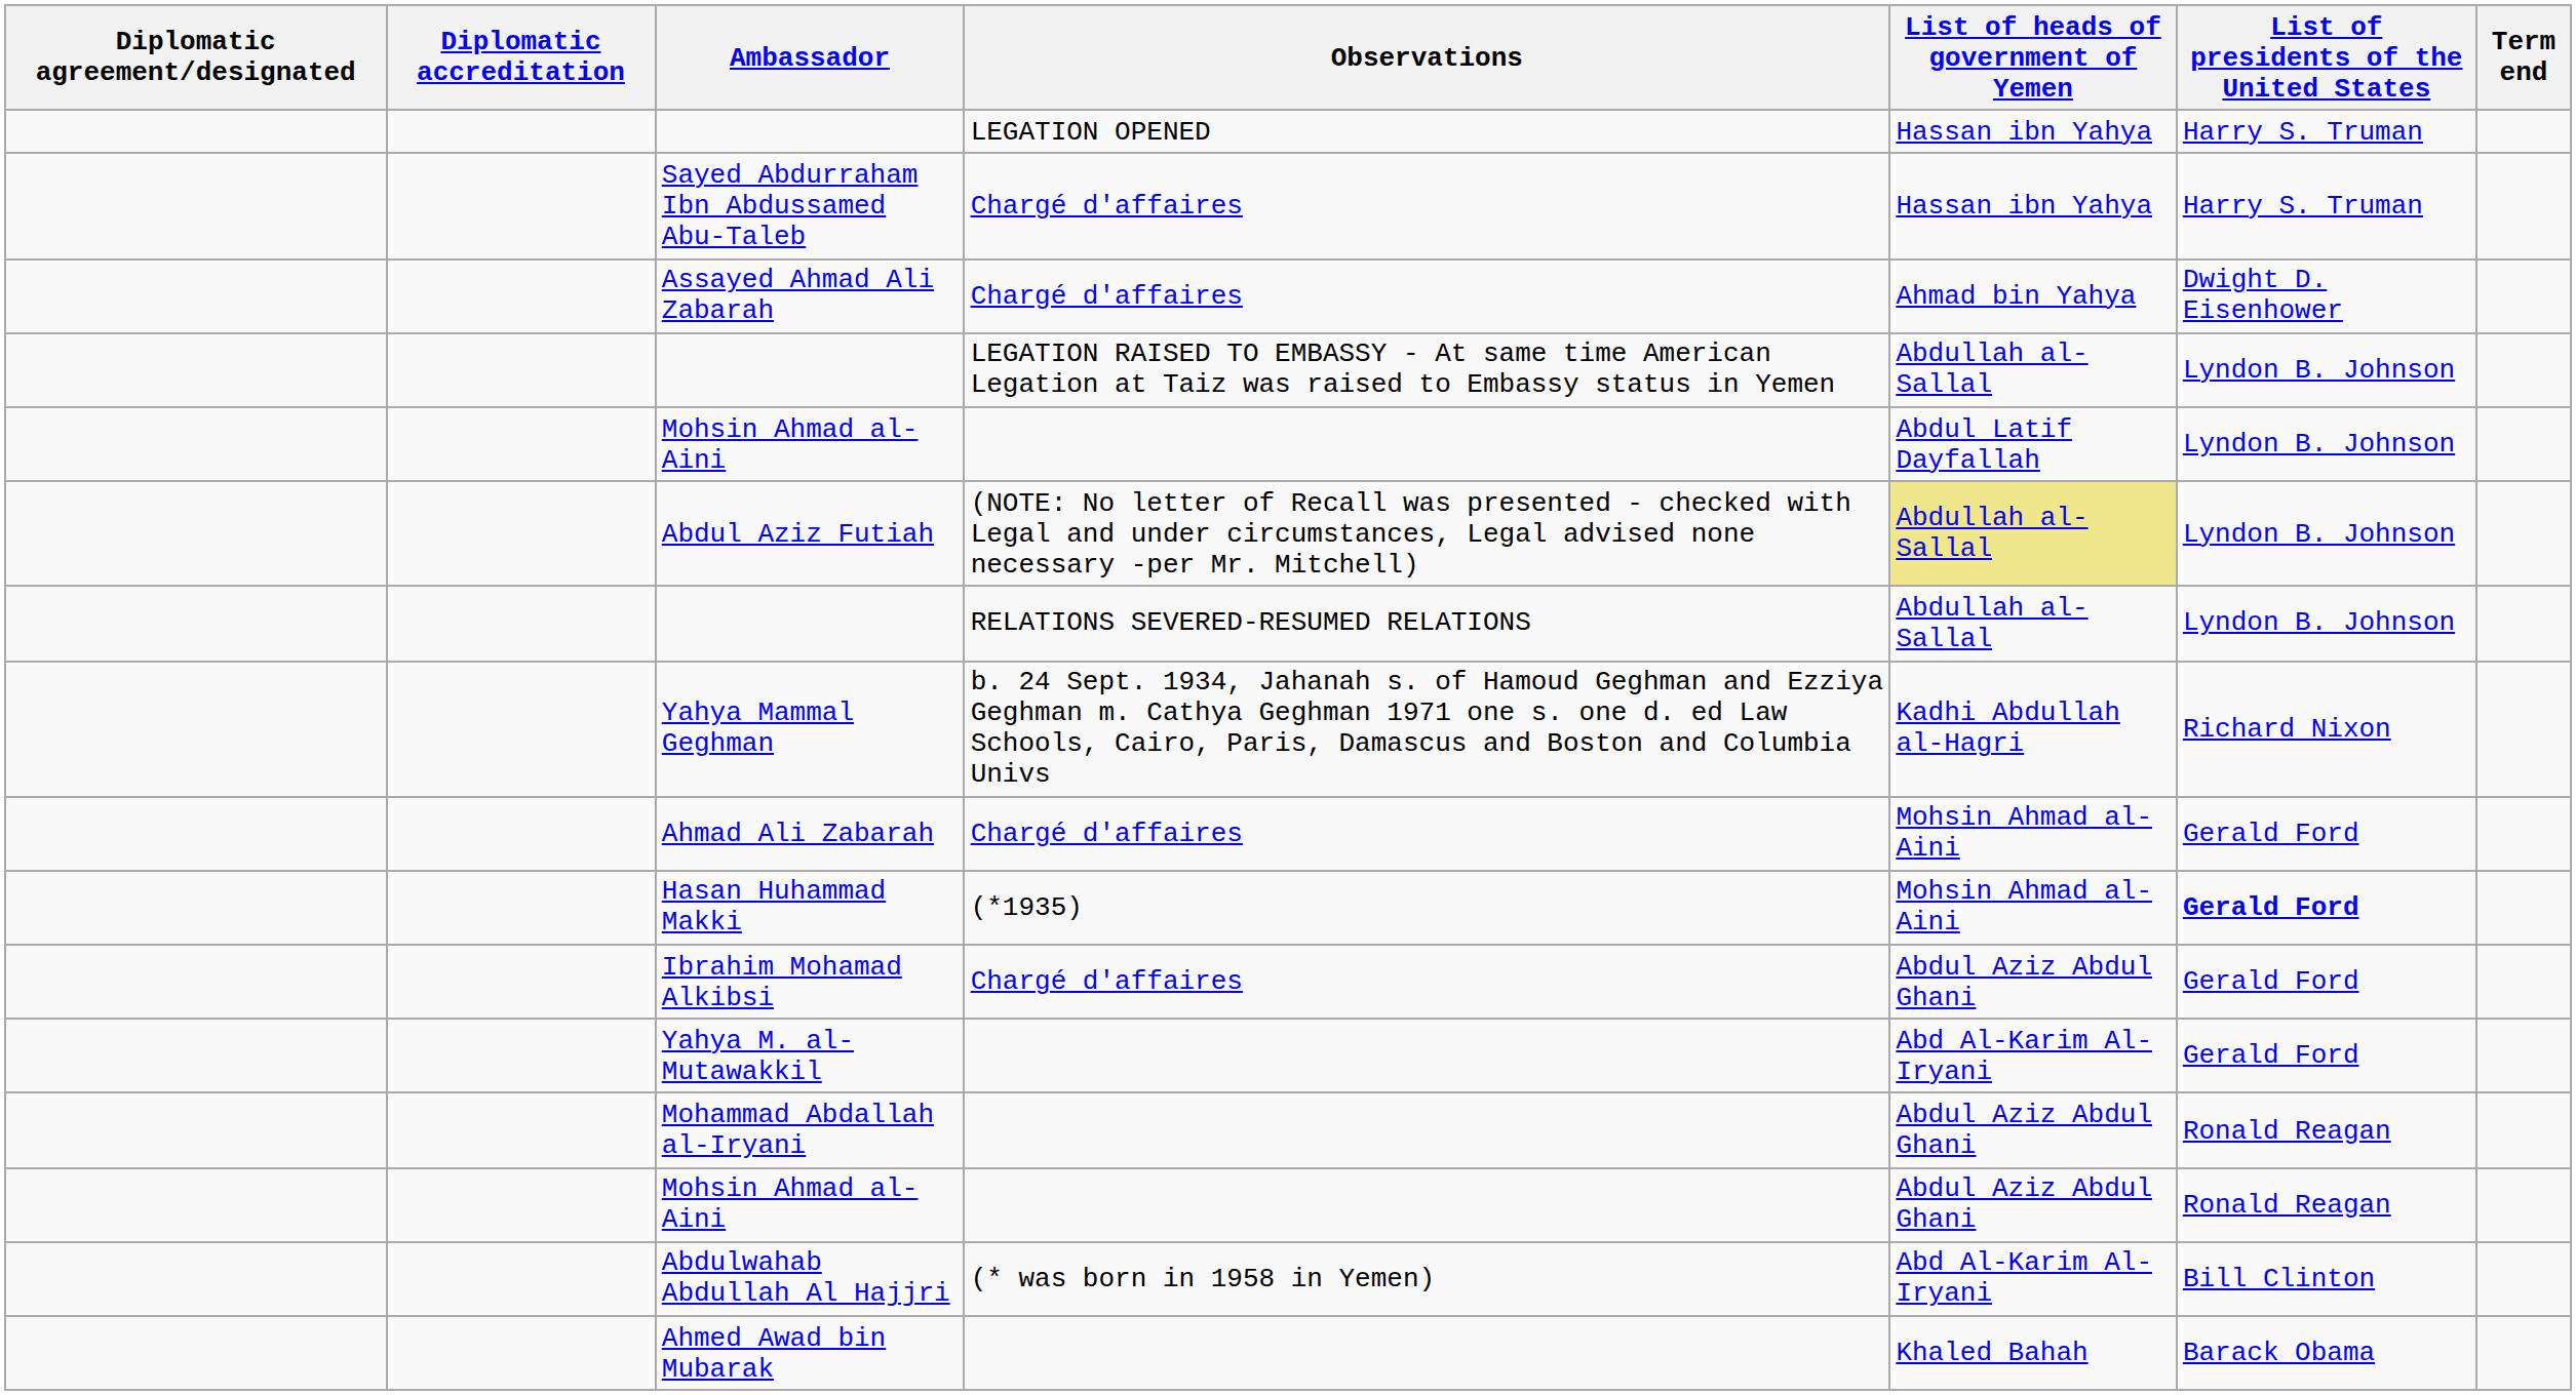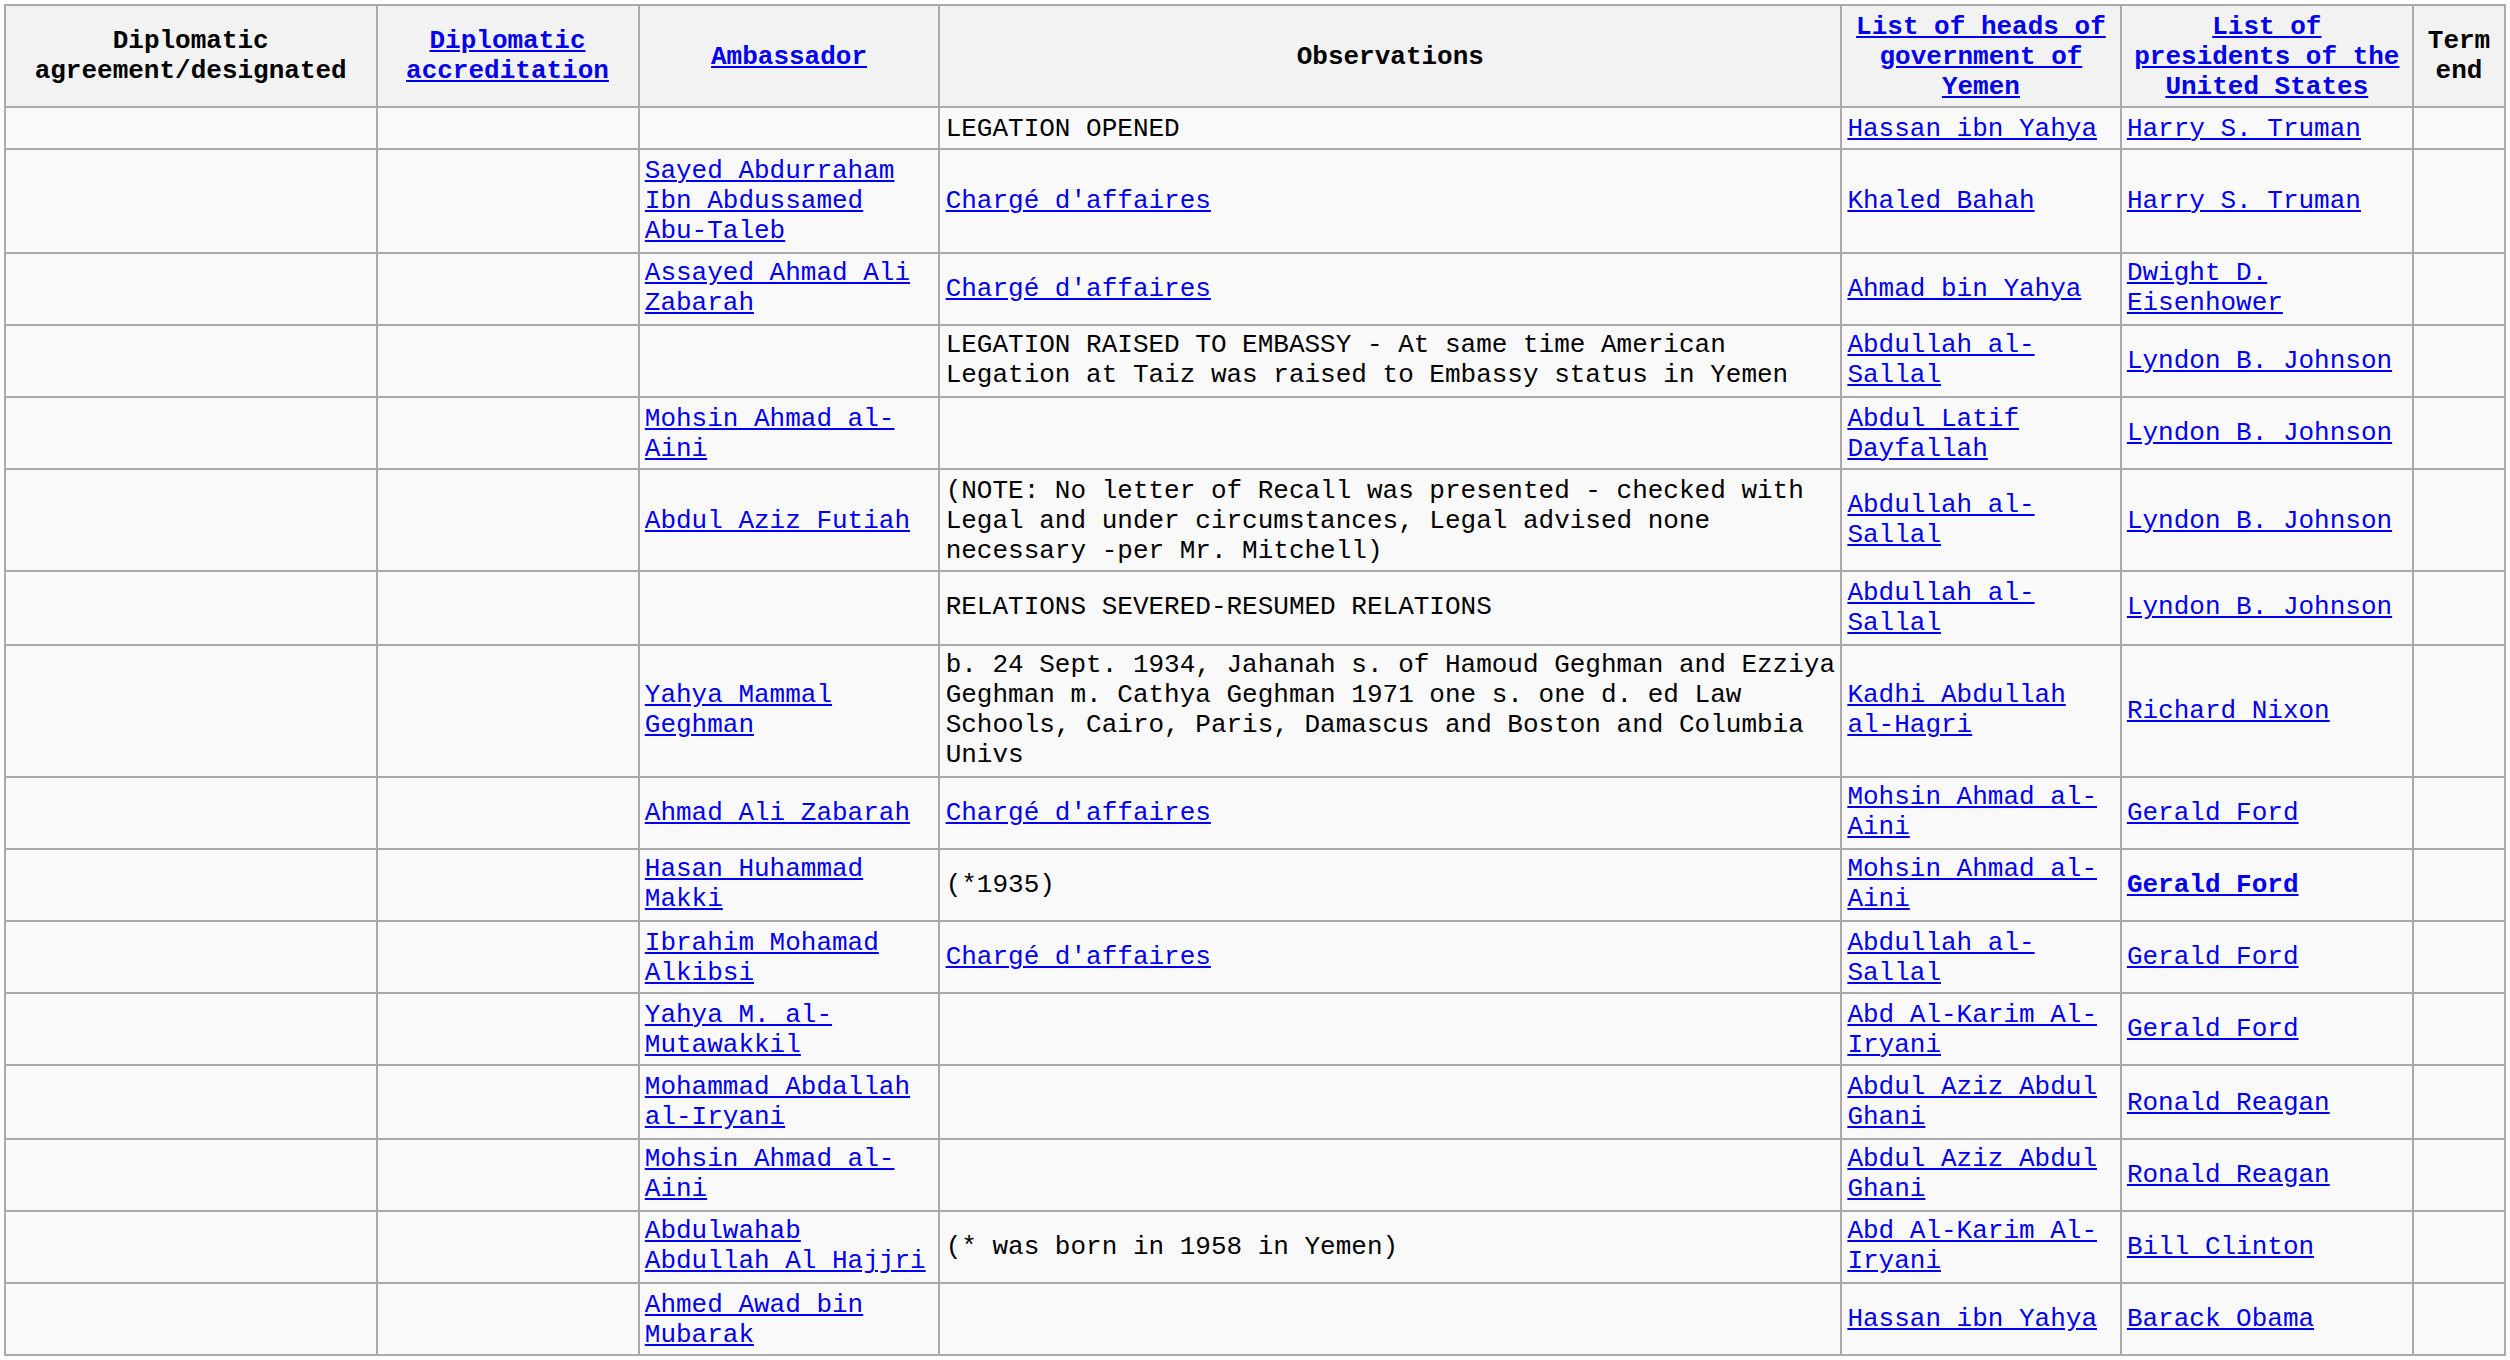Sayed Abdurraham Ibn Abdussamed Abu-Taleb | List of heads of government of Yemen: Hassan ibn Yahya -> Khaled Bahah
Abdul Aziz Futiah | List of heads of government of Yemen: khaki background -> no background
Ibrahim Mohamad Alkibsi | List of heads of government of Yemen: Abdul Aziz Abdul Ghani -> Abdullah al-Sallal
Ahmed Awad bin Mubarak | List of heads of government of Yemen: Khaled Bahah -> Hassan ibn Yahya
